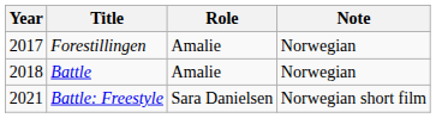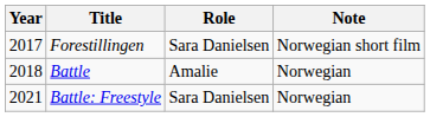Forestillingen | Role: Amalie -> Sara Danielsen
Forestillingen | Note: Norwegian -> Norwegian short film
Battle: Freestyle | Note: Norwegian short film -> Norwegian
